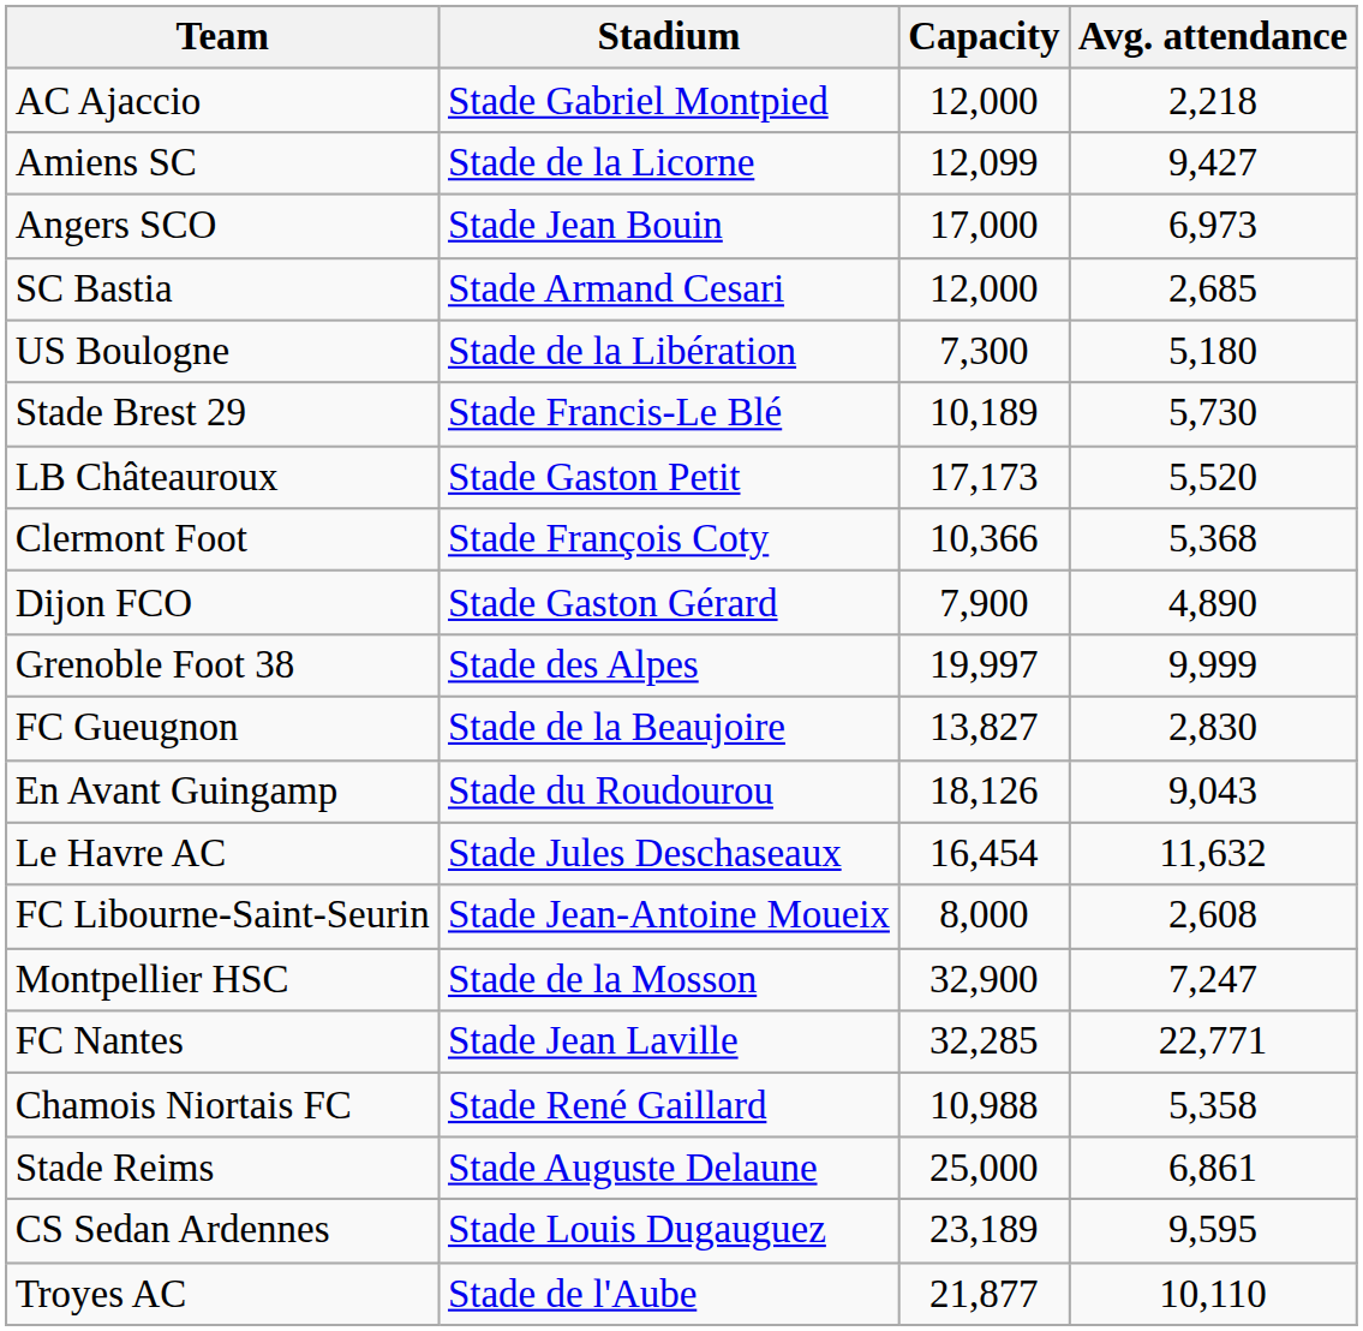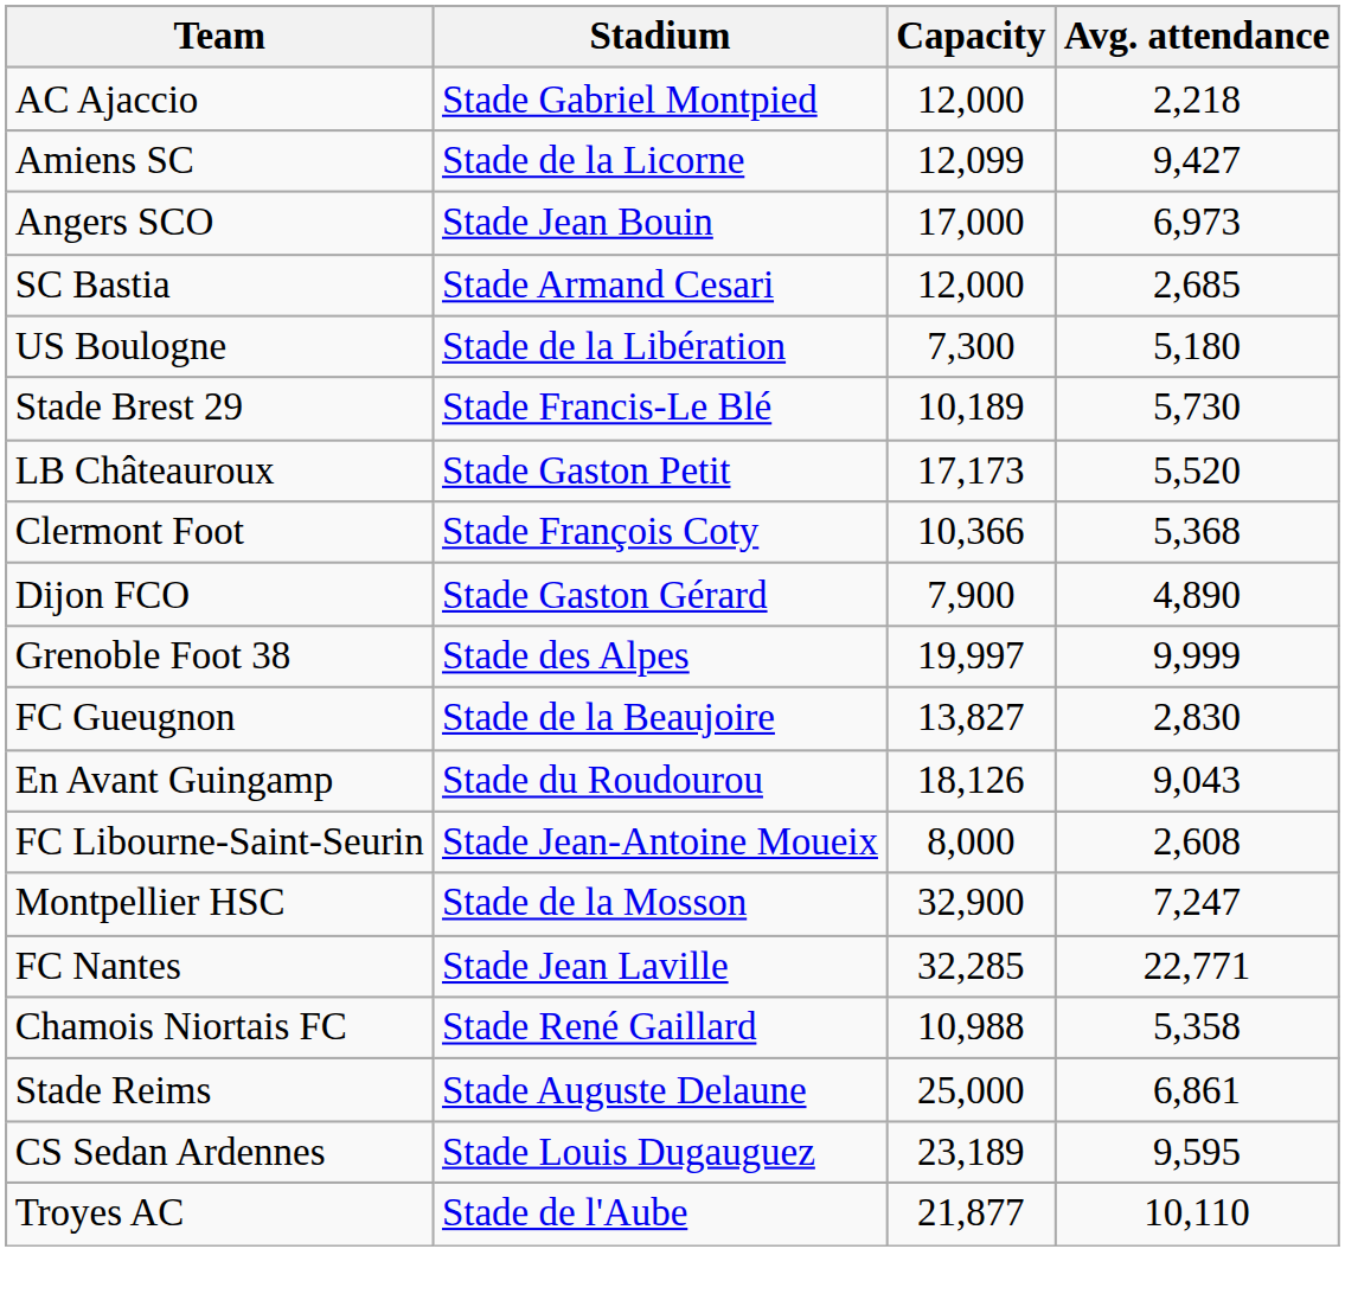- row: Le Havre AC | Stade Jules Deschaseaux | 16,454 | 11,632
